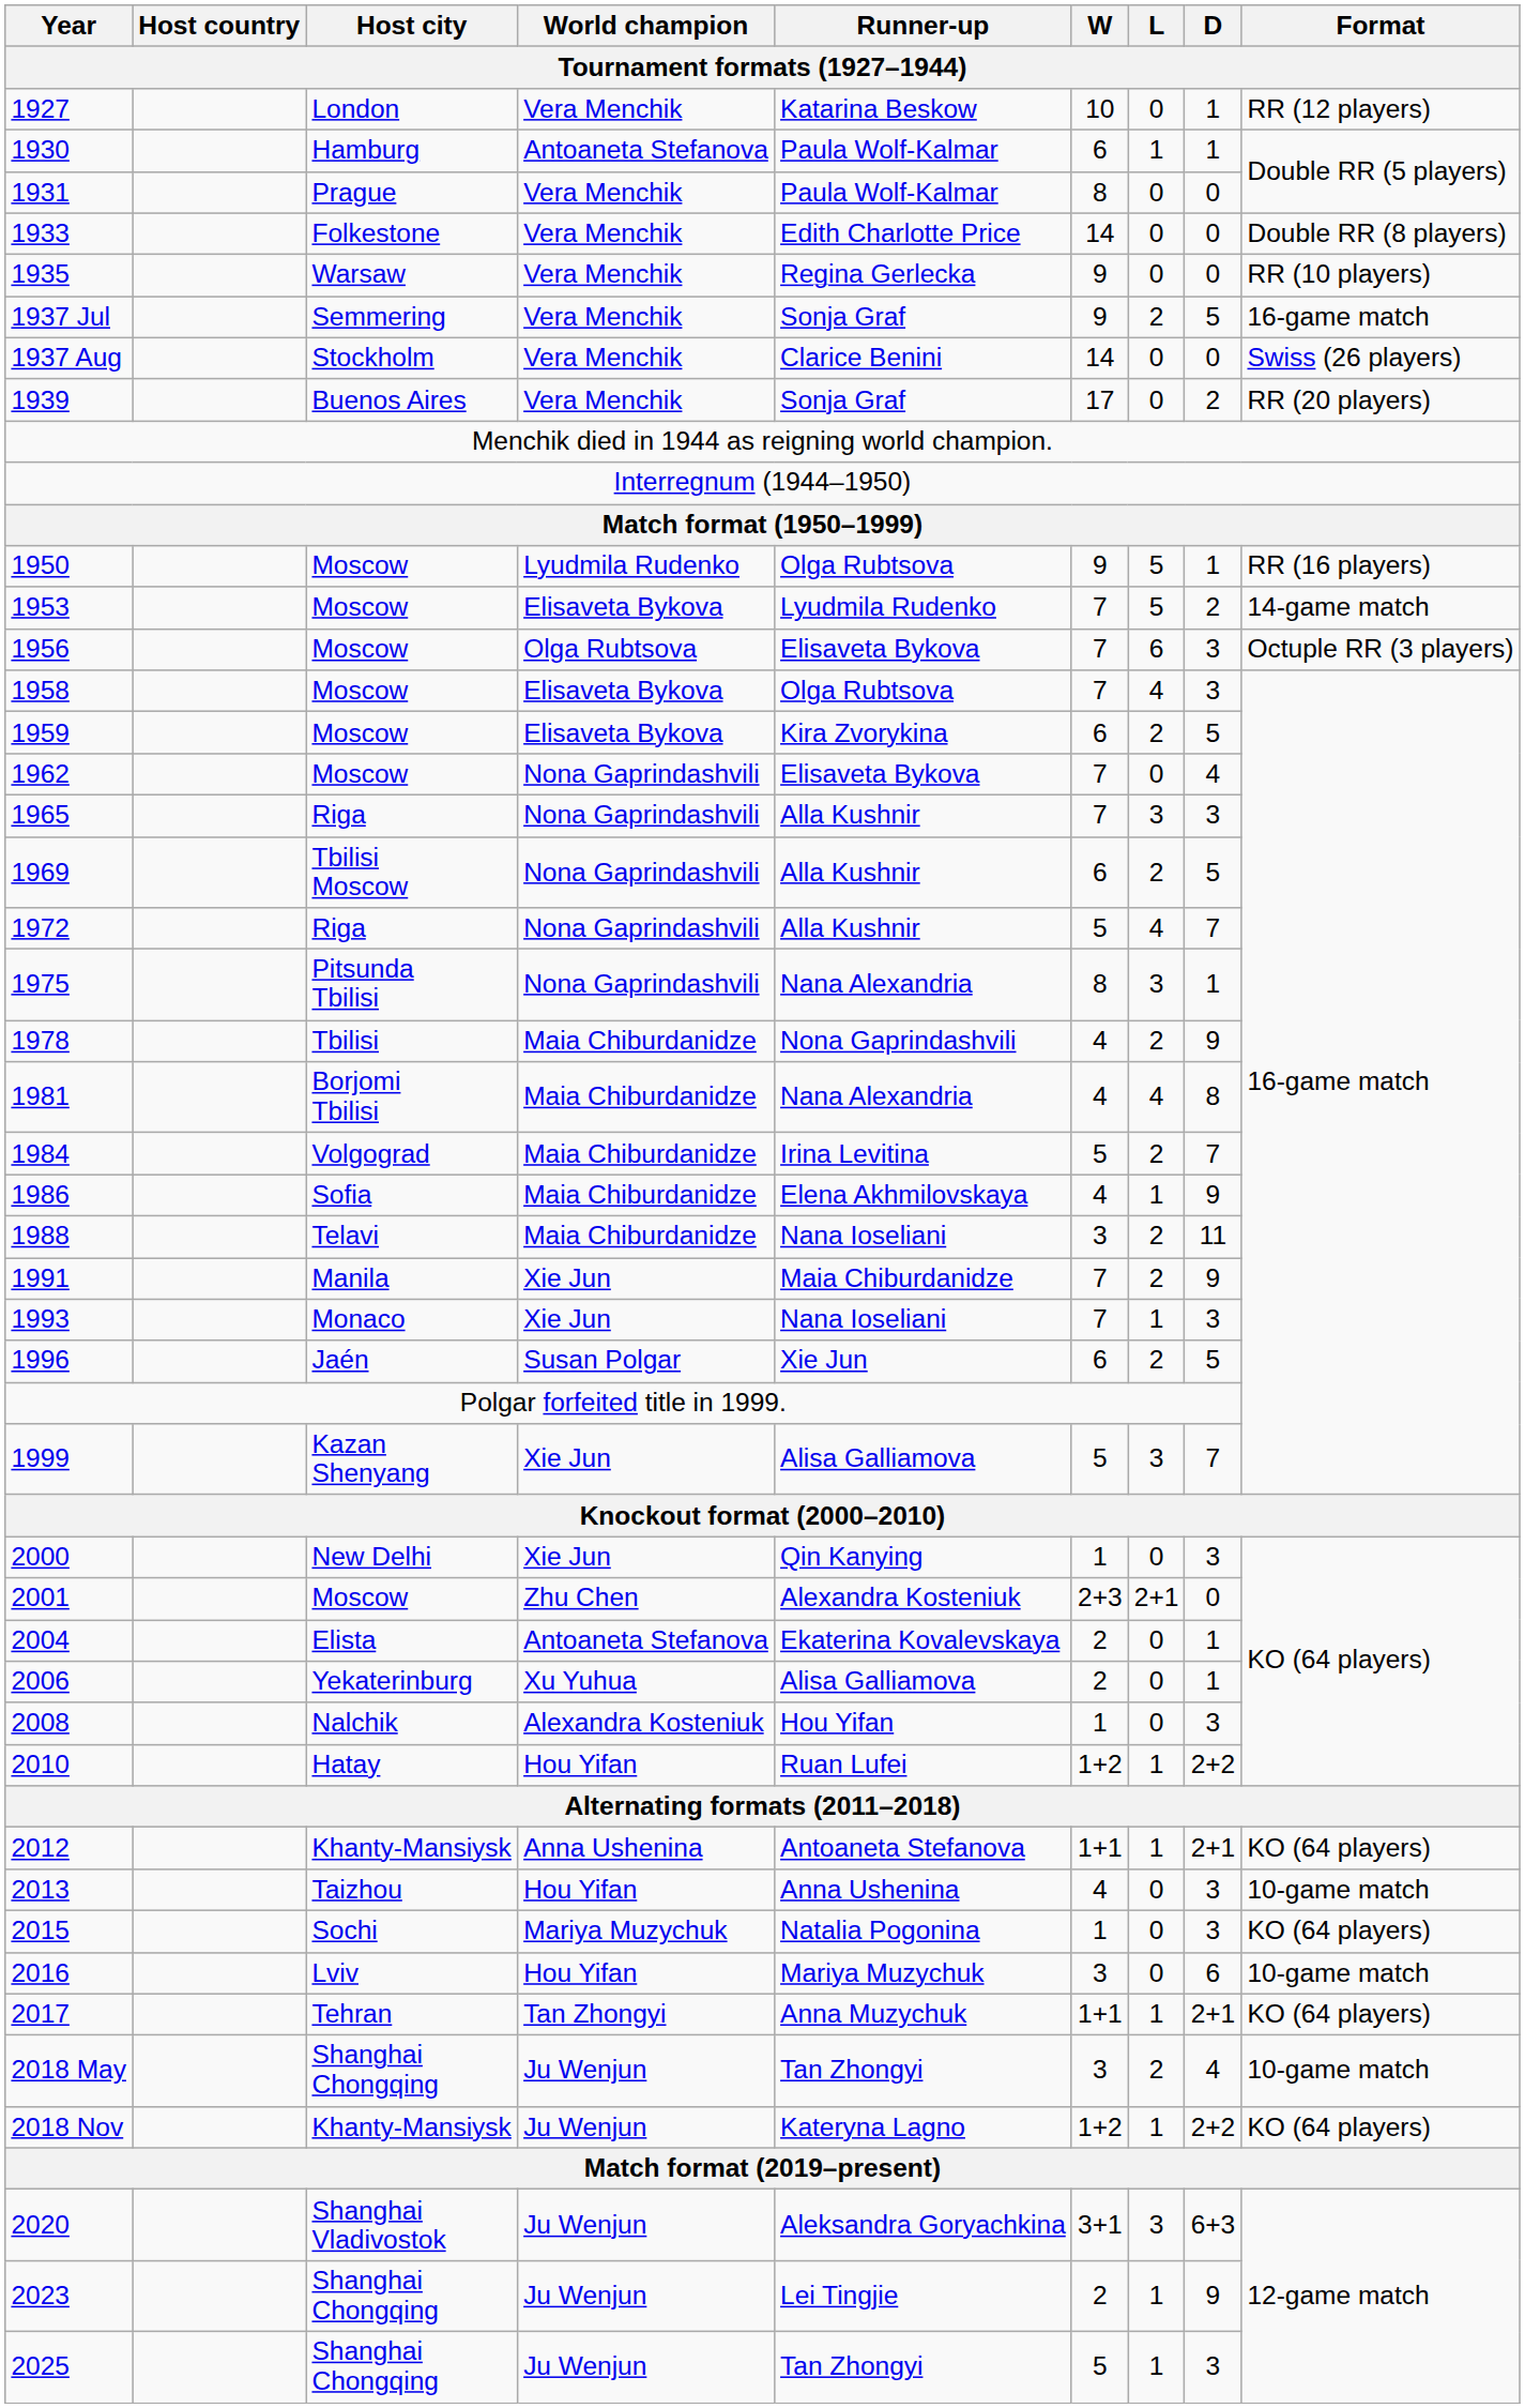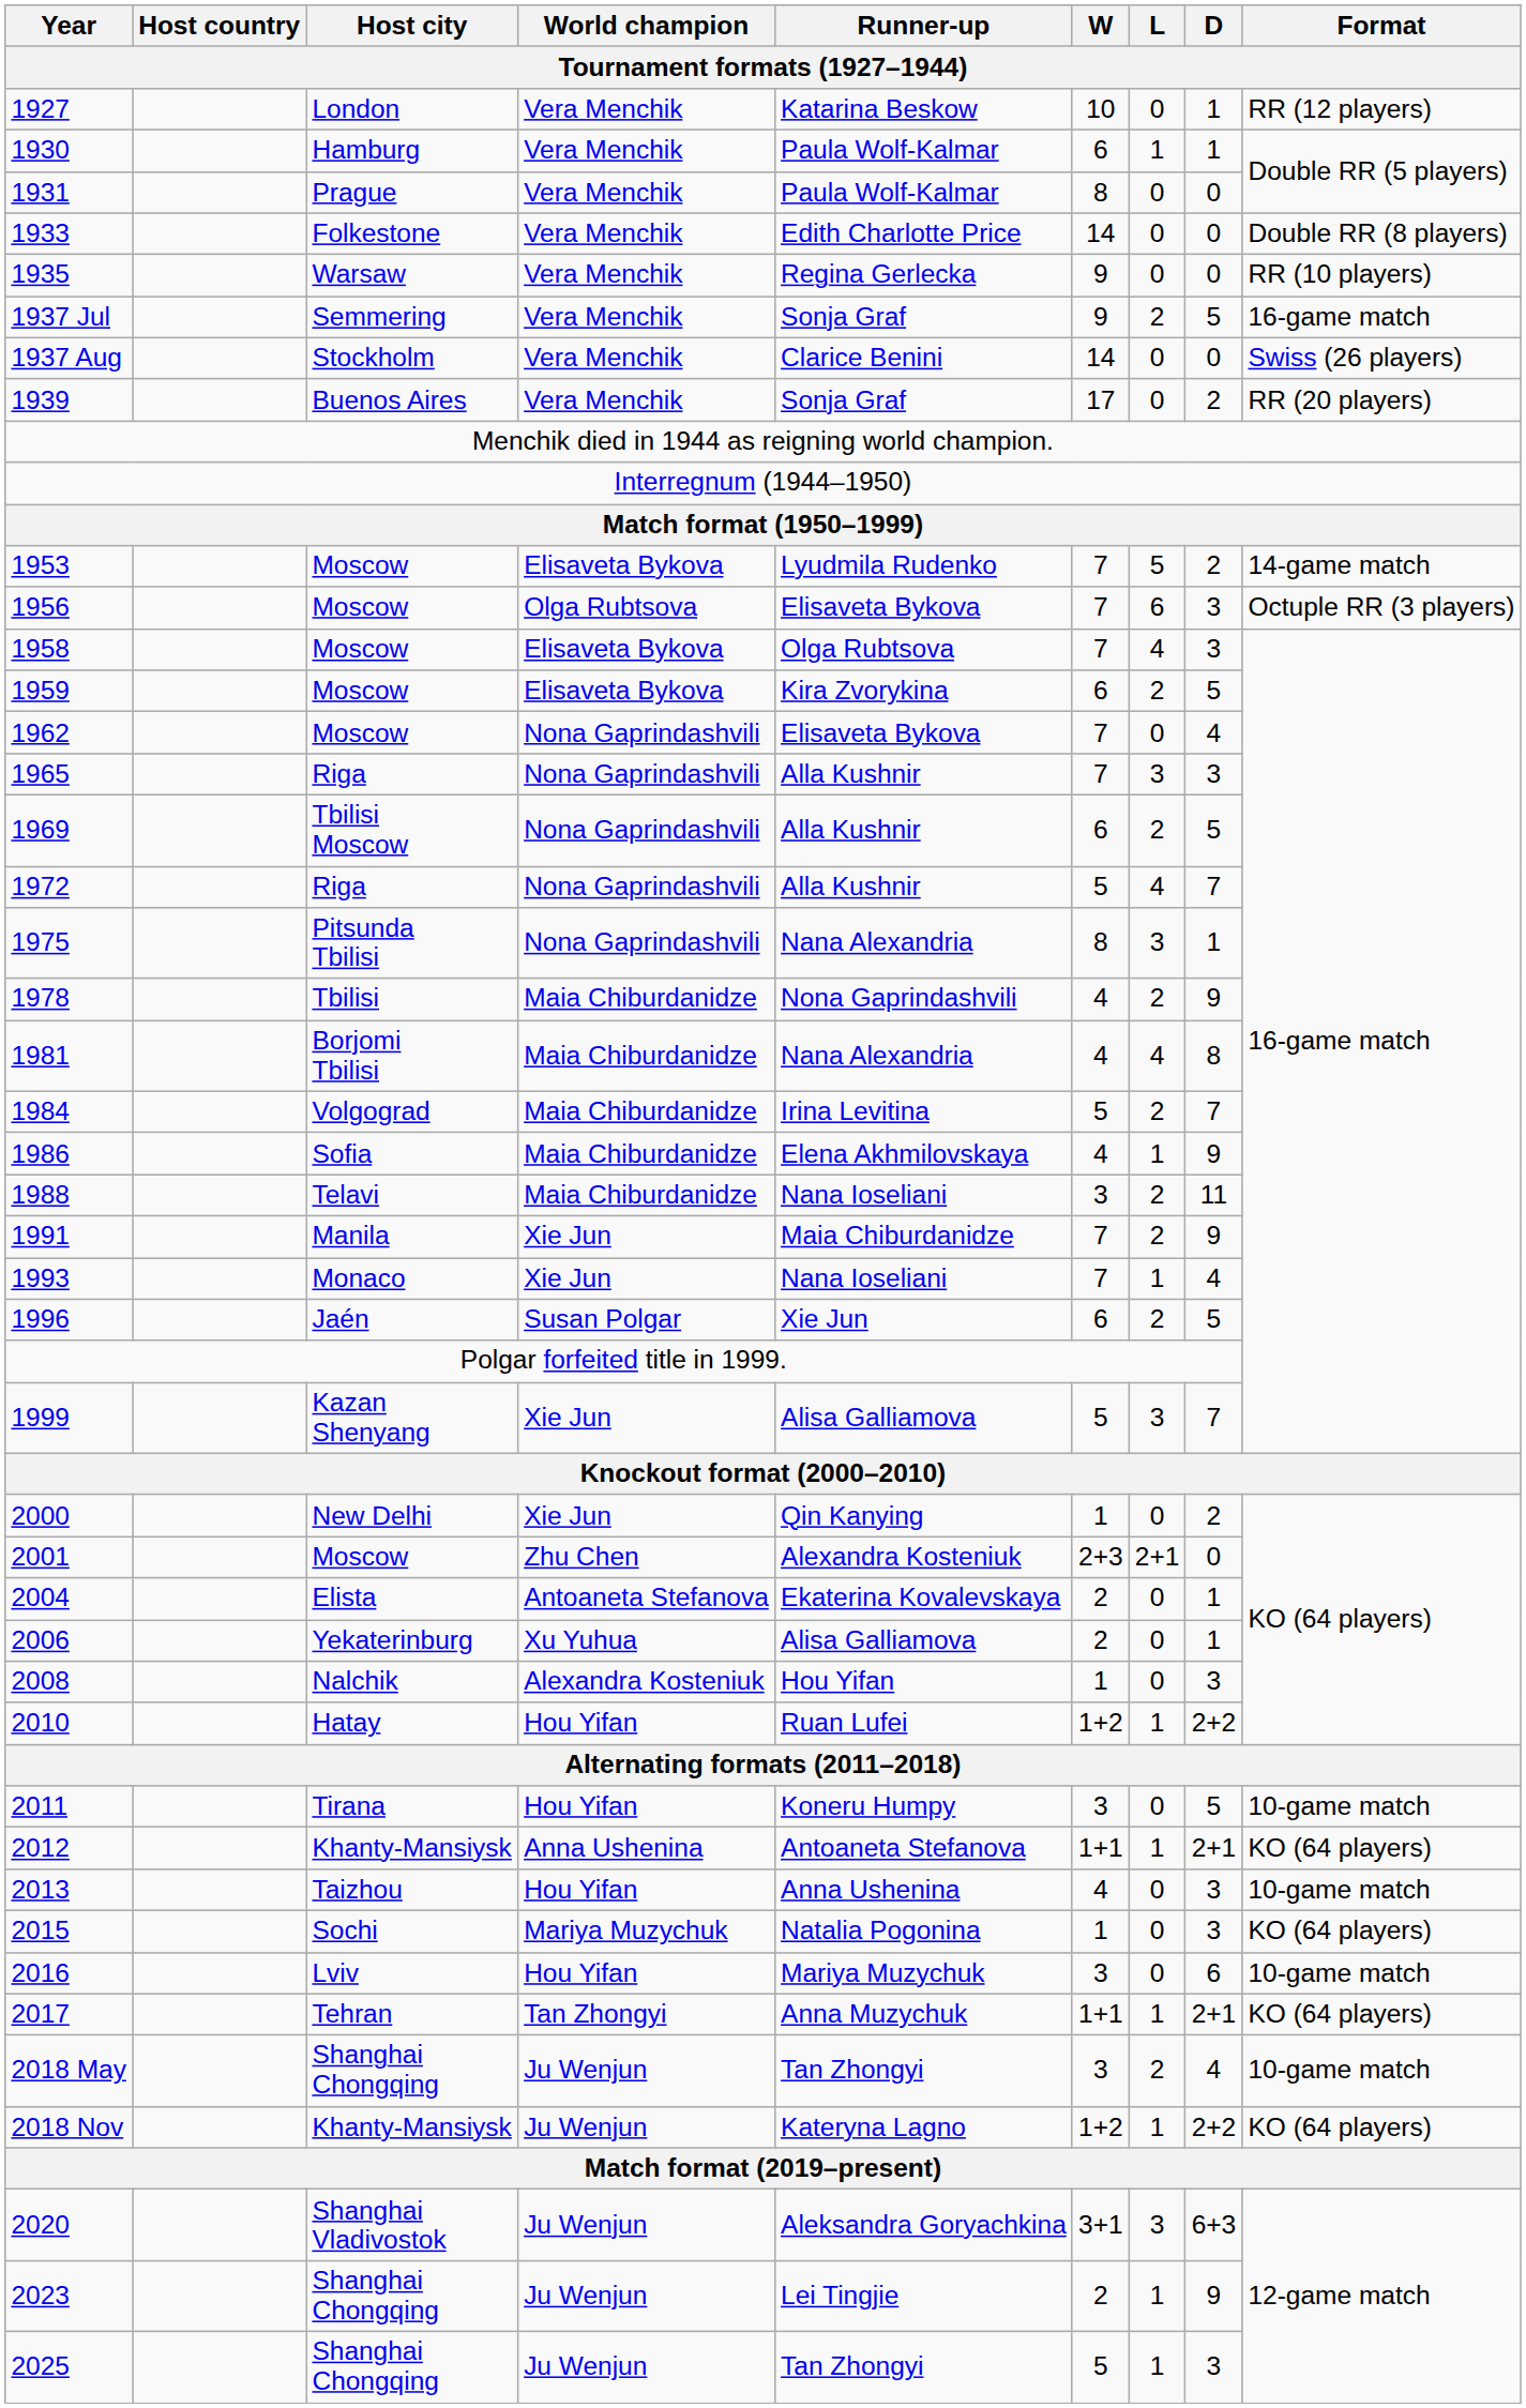1930 | World champion: Antoaneta Stefanova -> Vera Menchik
- row: 1950 | Moscow | Lyudmila Rudenko | Olga Rubtsova | 9 | 5 | 1 | RR (16 players)
1993 | D: 3 -> 4
2000 | D: 3 -> 2
+ row: 2011 | Tirana | Hou Yifan | Koneru Humpy | 3 | 0 | 5 | 10-game match
